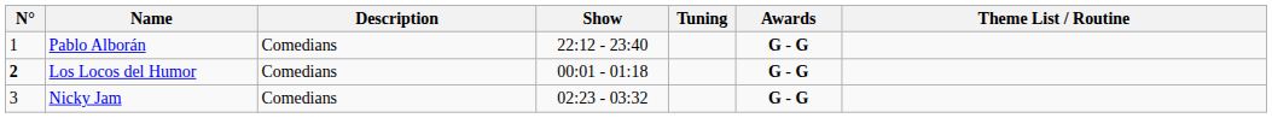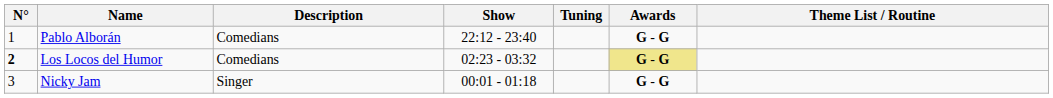Los Locos del Humor | Show: 00:01 - 01:18 -> 02:23 - 03:32
Los Locos del Humor | Awards: no background -> khaki background
Nicky Jam | Description: Comedians -> Singer
Nicky Jam | Show: 02:23 - 03:32 -> 00:01 - 01:18
